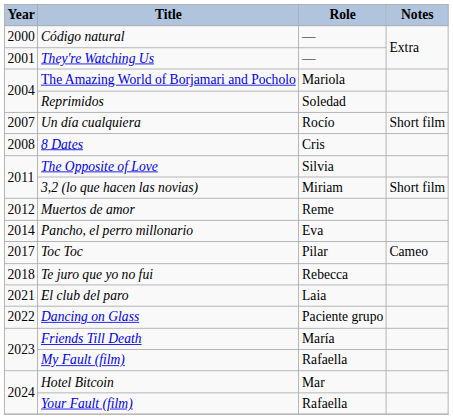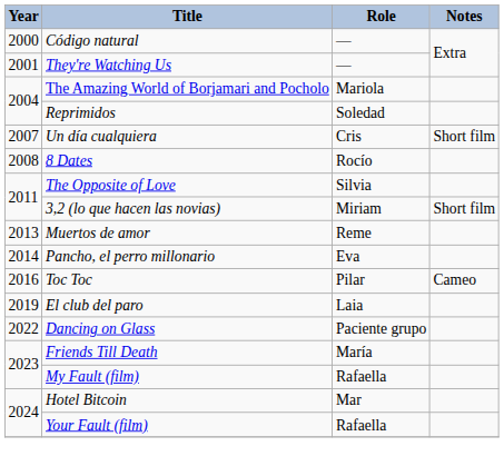Un día cualquiera | Role: Rocío -> Cris
8 Dates | Role: Cris -> Rocío
Muertos de amor | Year: 2012 -> 2013
Toc Toc | Year: 2017 -> 2016
- row: 2018 | Te juro que yo no fui | Rebecca
El club del paro | Year: 2021 -> 2019
